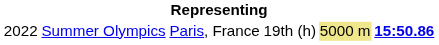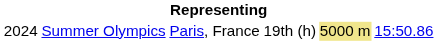Summer Olympics | column 1: 2022 -> 2024
Summer Olympics | column 6: bold -> normal
